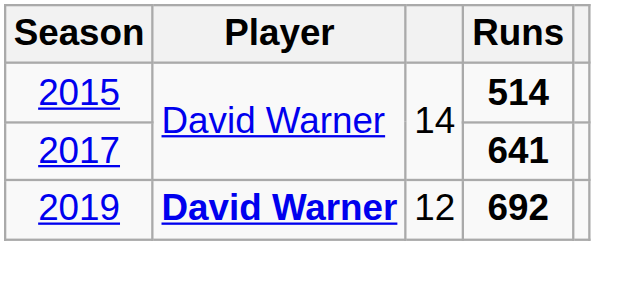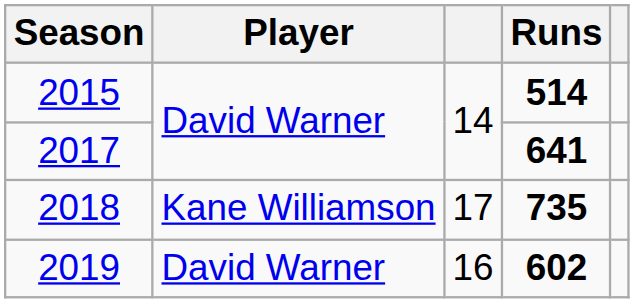+ row: 2018 | Kane Williamson | 17 | 735
2019 | Player: bold -> normal
2019 | column 3: 12 -> 16
2019 | Runs: 692 -> 602
